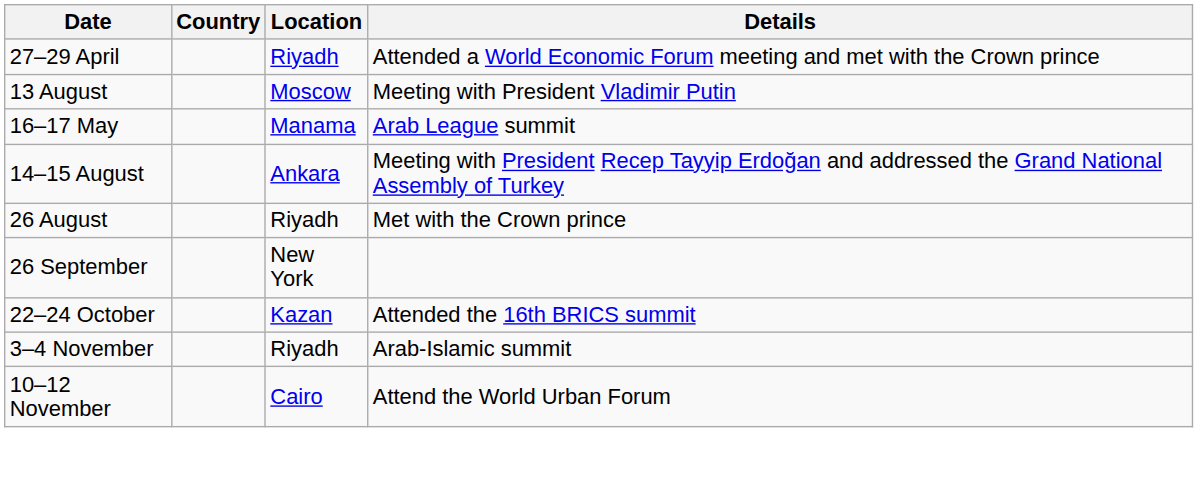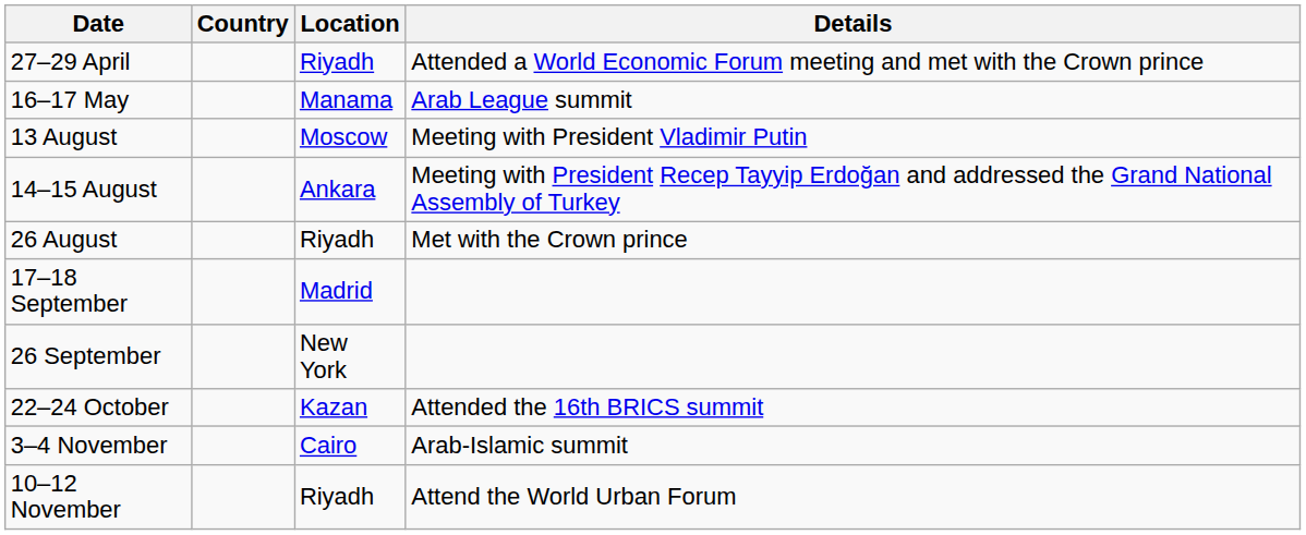rows swapped: 16–17 May <-> 13 August
+ row: 17–18 September | Madrid
3–4 November | Location: Riyadh -> Cairo
10–12 November | Location: Cairo -> Riyadh
